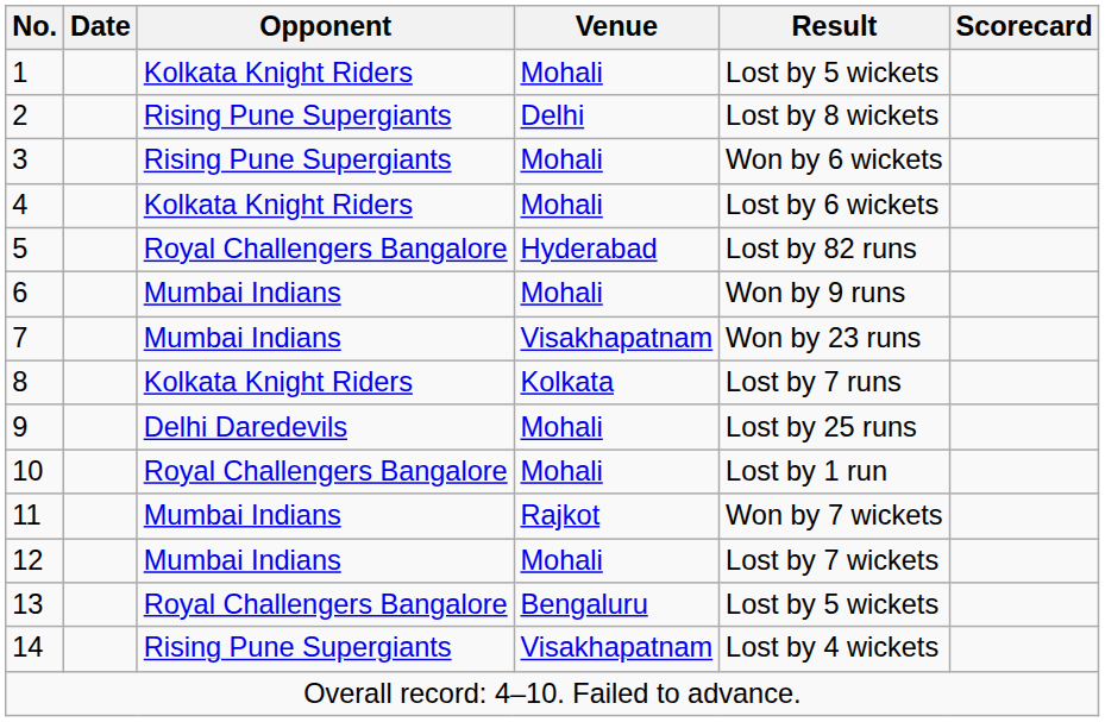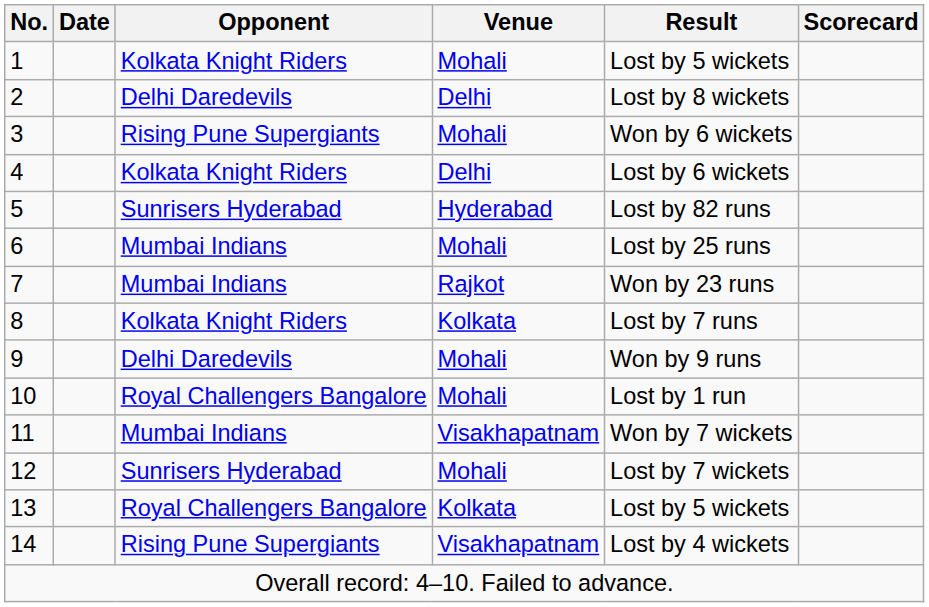2 | Opponent: Rising Pune Supergiants -> Delhi Daredevils
4 | Venue: Mohali -> Delhi
5 | Opponent: Royal Challengers Bangalore -> Sunrisers Hyderabad
6 | Result: Won by 9 runs -> Lost by 25 runs
7 | Venue: Visakhapatnam -> Rajkot
9 | Result: Lost by 25 runs -> Won by 9 runs
11 | Venue: Rajkot -> Visakhapatnam
12 | Opponent: Mumbai Indians -> Sunrisers Hyderabad
13 | Venue: Bengaluru -> Kolkata
